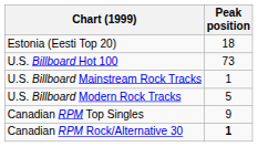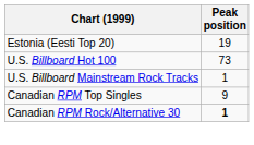Estonia (Eesti Top 20) | Peak position: 18 -> 19
- row: U.S. Billboard Modern Rock Tracks | 5
